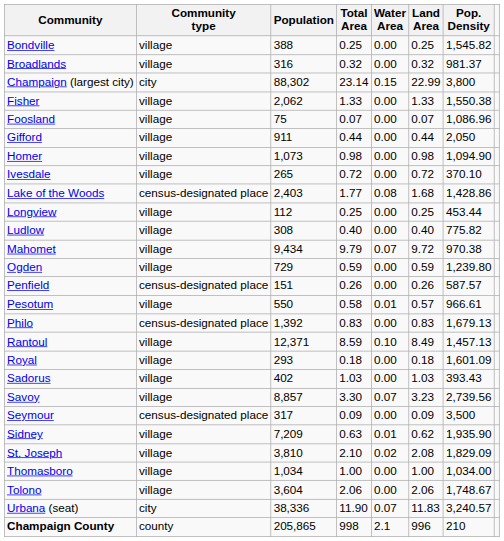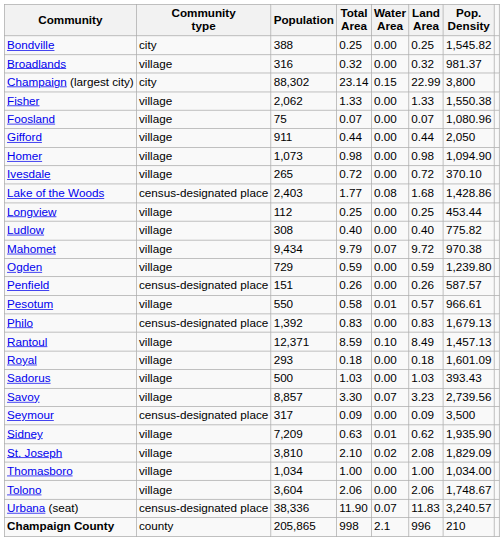Bondville | Community type: village -> city
Foosland | Pop. Density: 1,086.96 -> 1,080.96
Sadorus | Population: 402 -> 500
Urbana (seat) | Community type: city -> census-designated place
